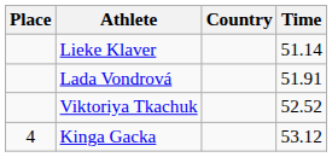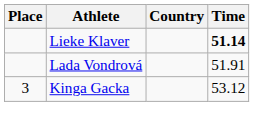Lieke Klaver | Time: normal -> bold
- row: Viktoriya Tkachuk | 52.52
Kinga Gacka | Place: 4 -> 3
